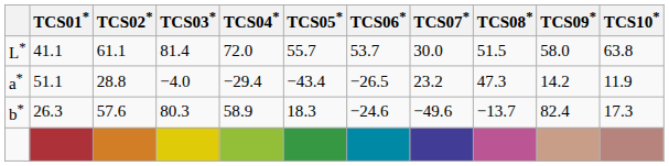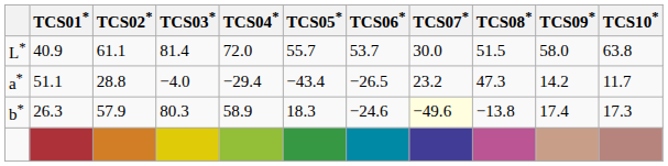L* | TCS01*: 41.1 -> 40.9
a* | TCS10*: 11.9 -> 11.7
b* | TCS02*: 57.6 -> 57.9
b* | TCS07*: no background -> lightyellow background
b* | TCS08*: −13.7 -> −13.8
b* | TCS09*: 82.4 -> 17.4
